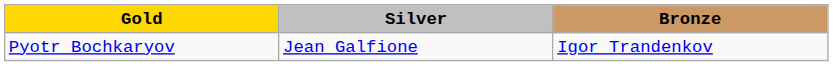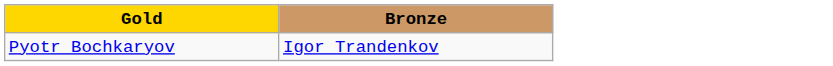- column: Silver | Jean Galfione
